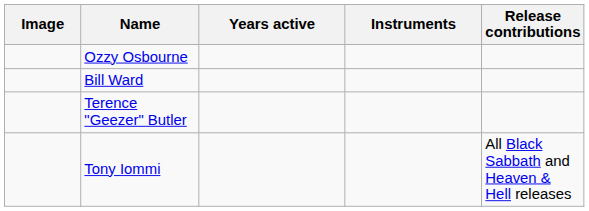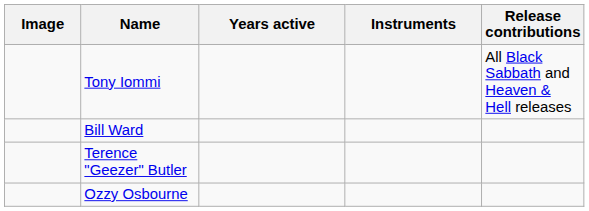rows swapped: Tony Iommi <-> Ozzy Osbourne
